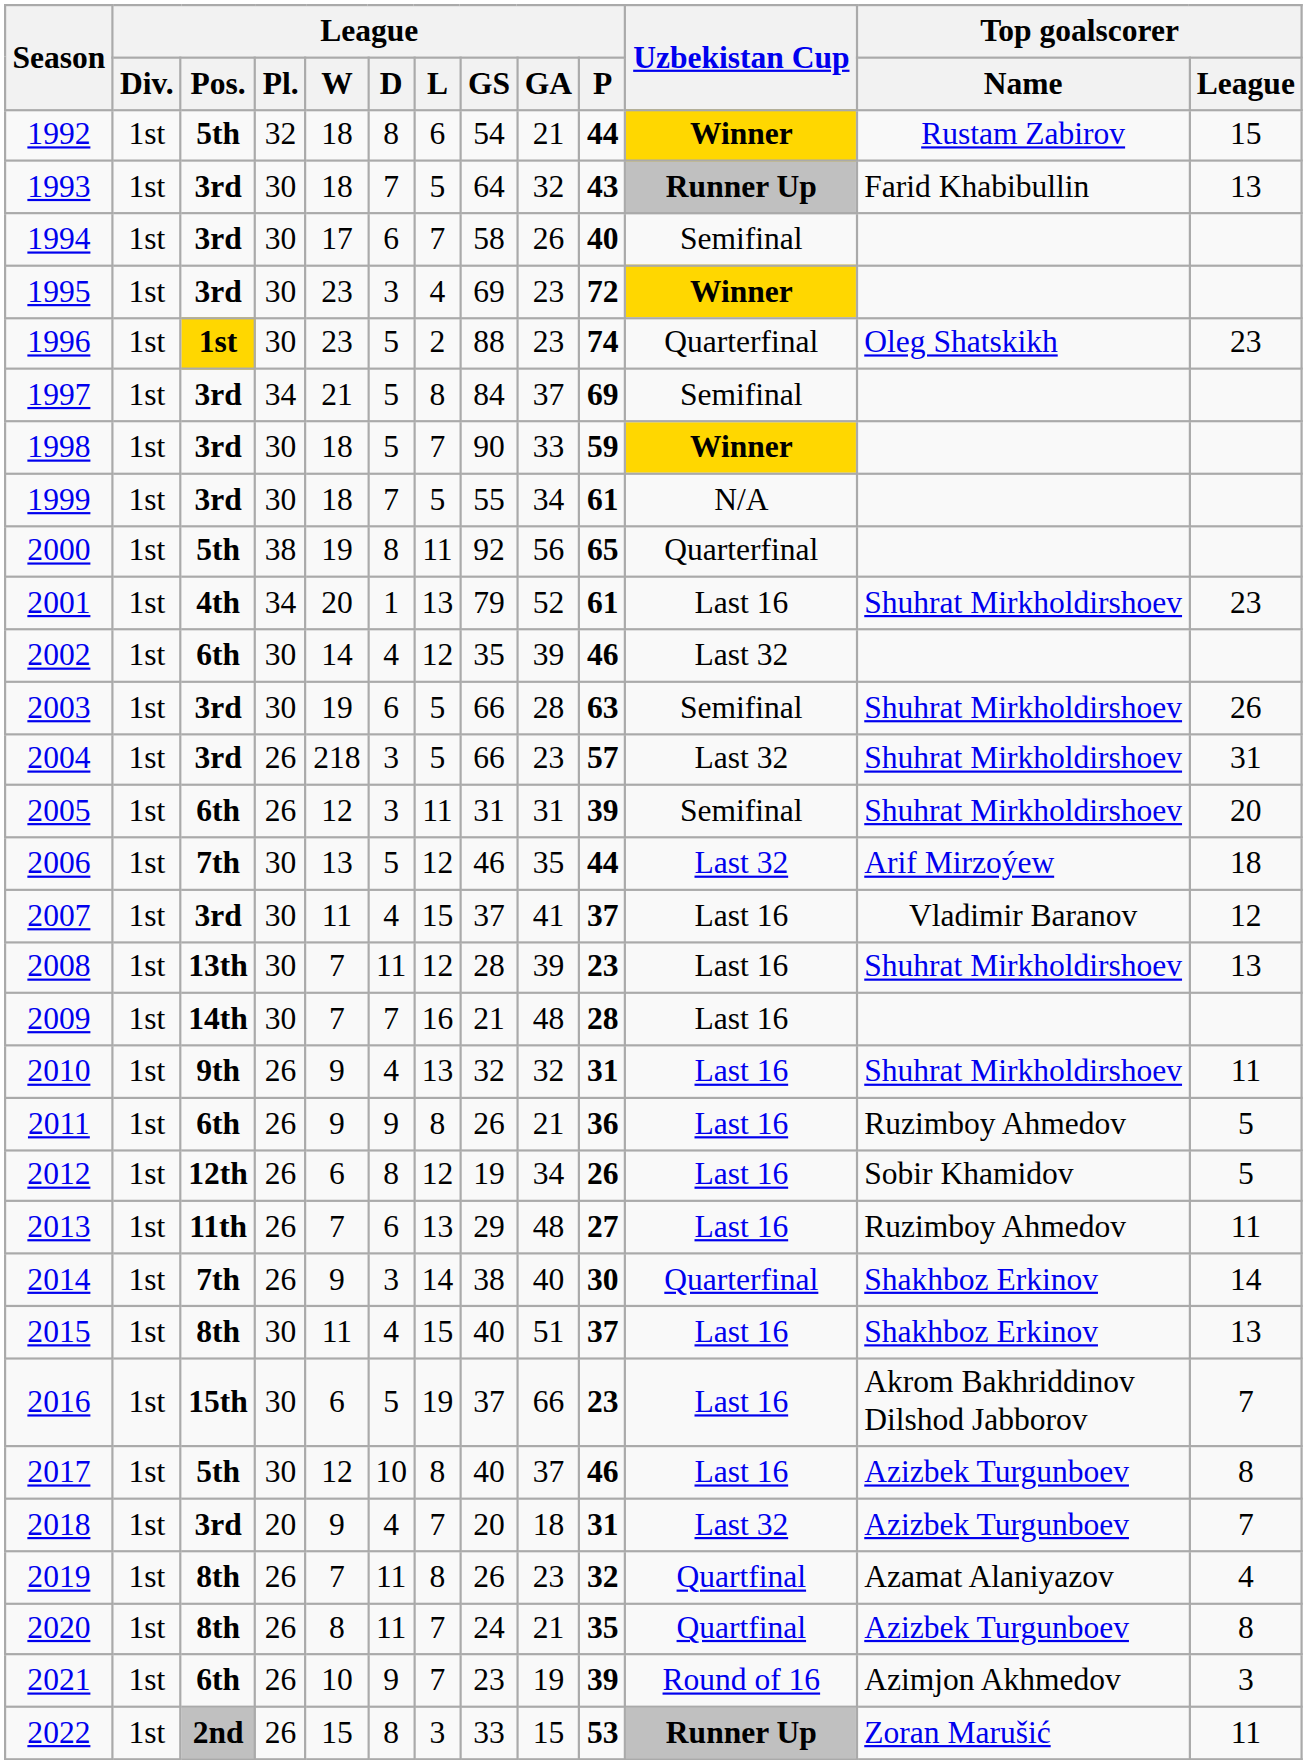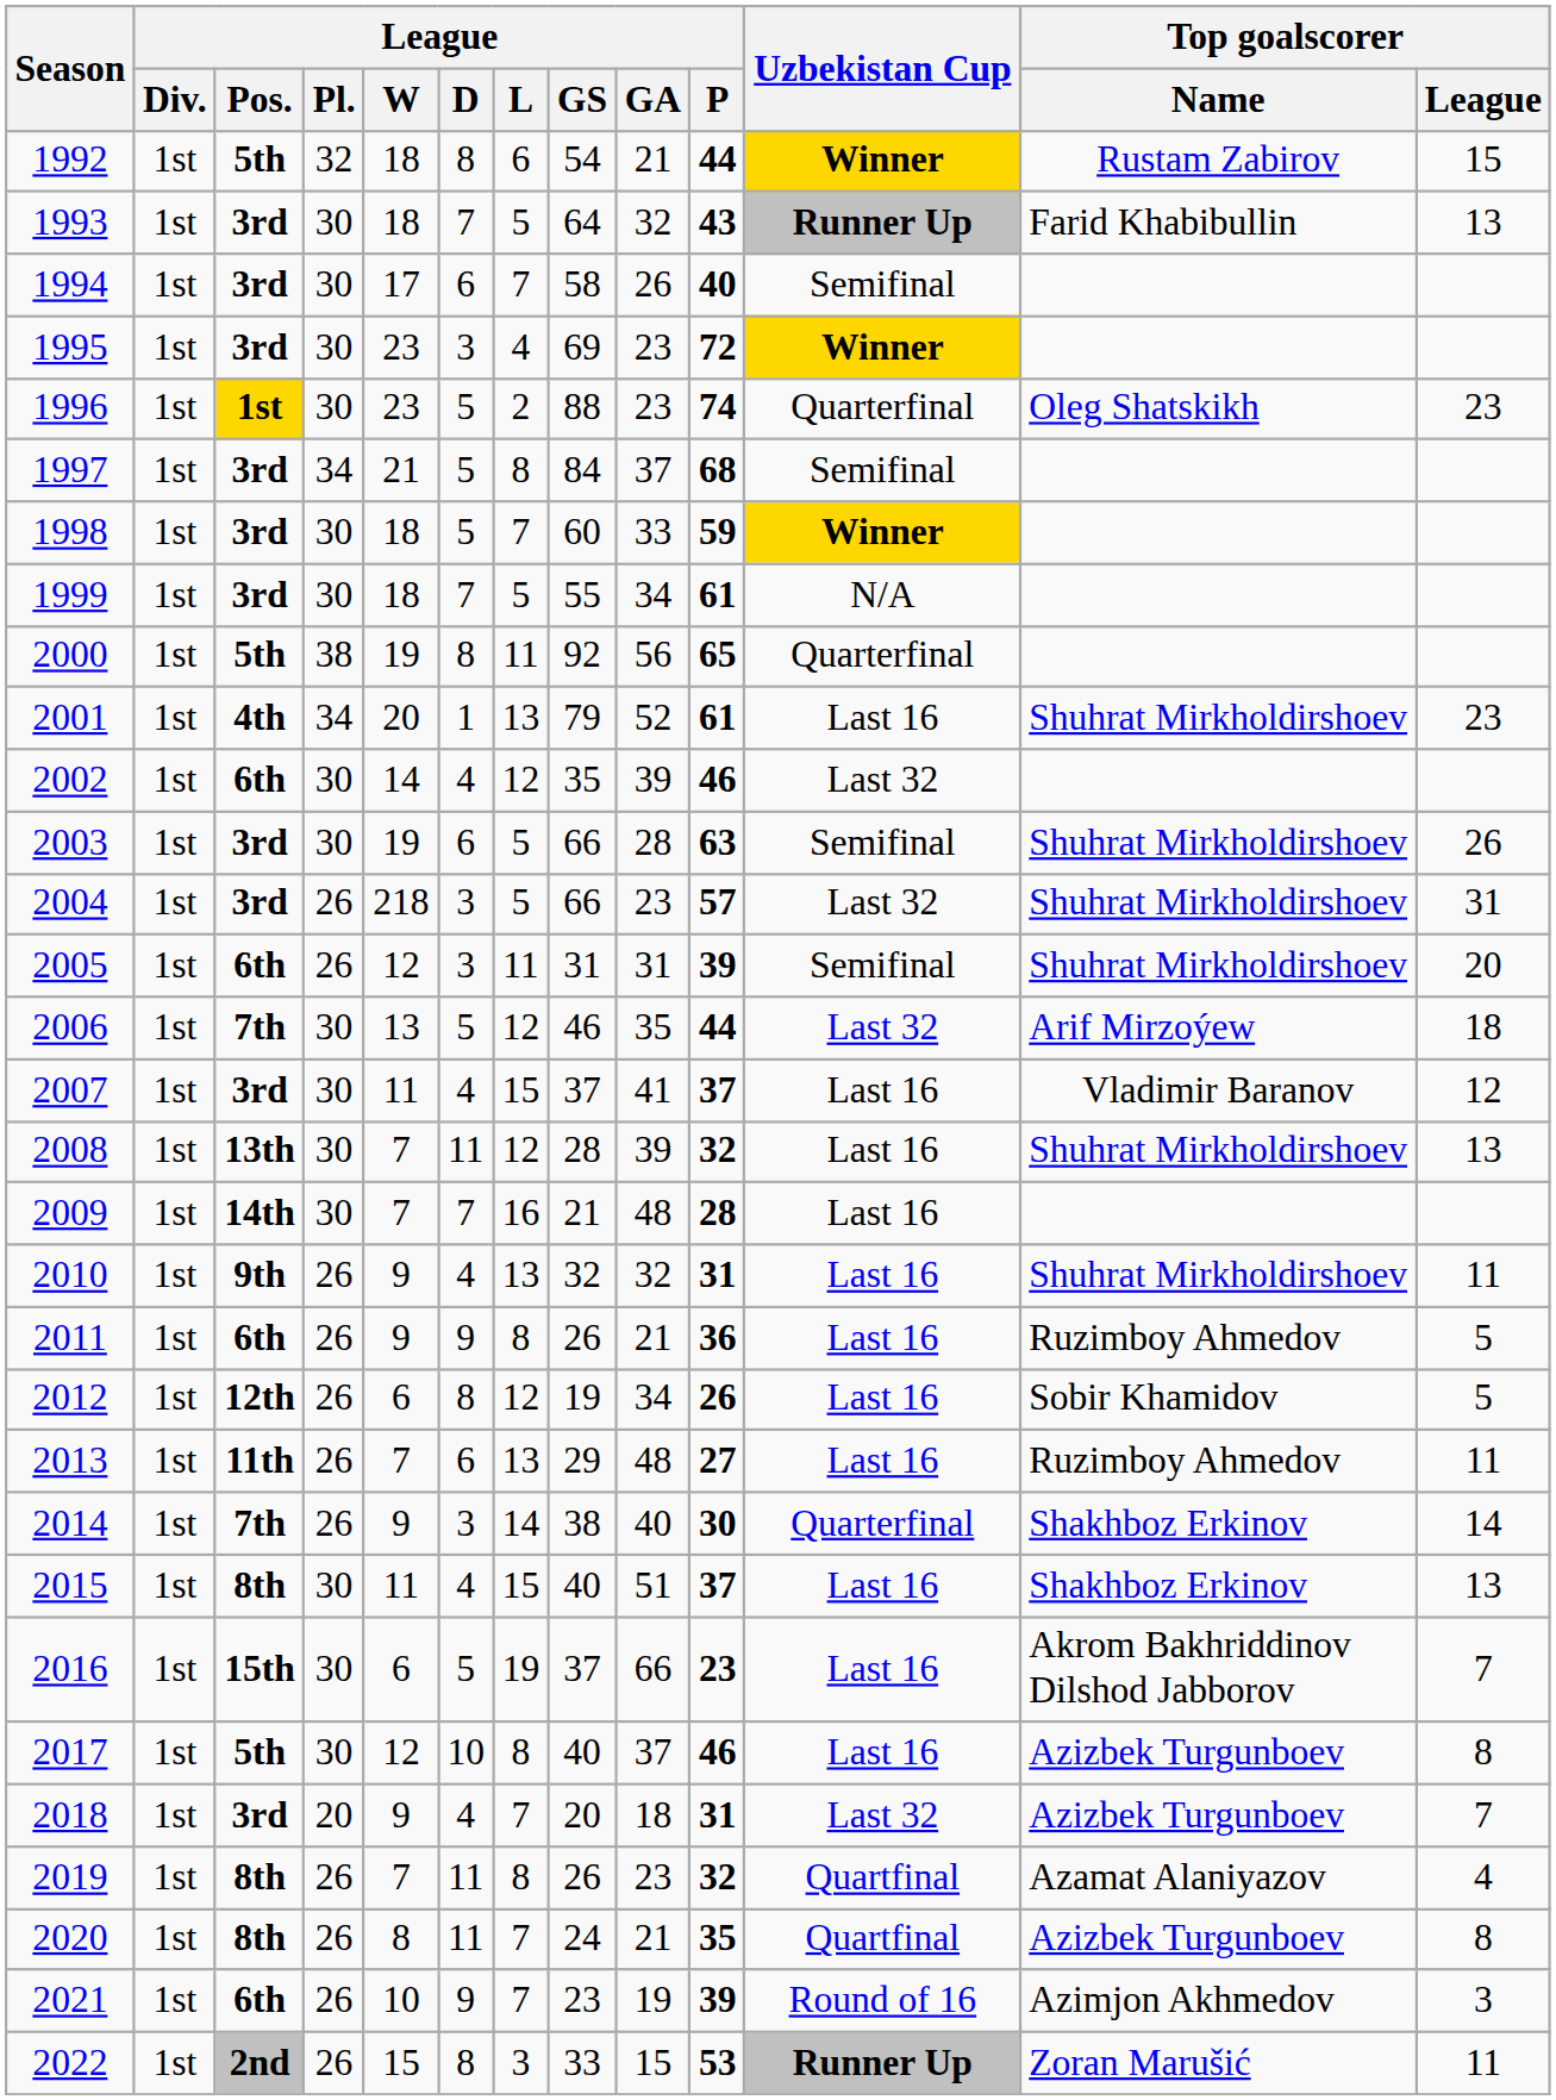1997 | League / P: 69 -> 68
1998 | League / GS: 90 -> 60
2008 | League / P: 23 -> 32
